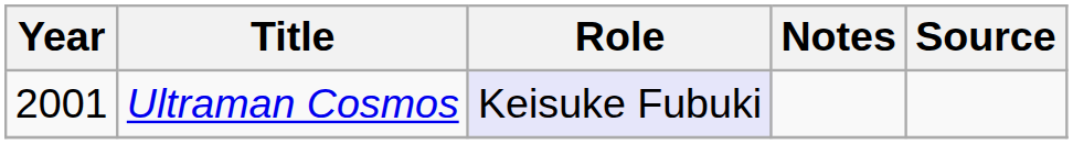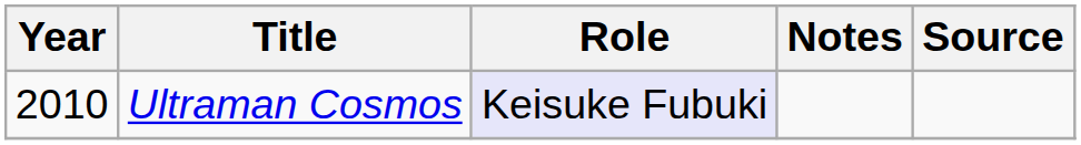Ultraman Cosmos | Year: 2001 -> 2010
